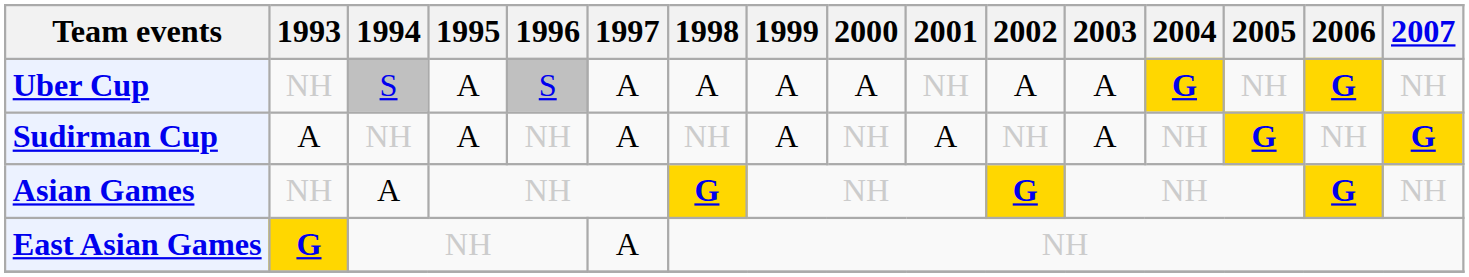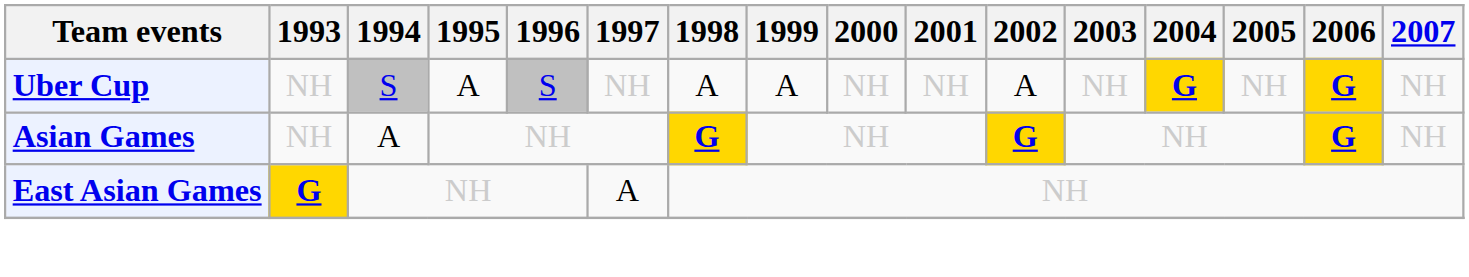Uber Cup | 1997: A -> NH
Uber Cup | 2000: A -> NH
Uber Cup | 2003: A -> NH
- row: Sudirman Cup | A | NH | A | NH | A | NH | A | NH | A | NH | A | NH | G | NH | G
